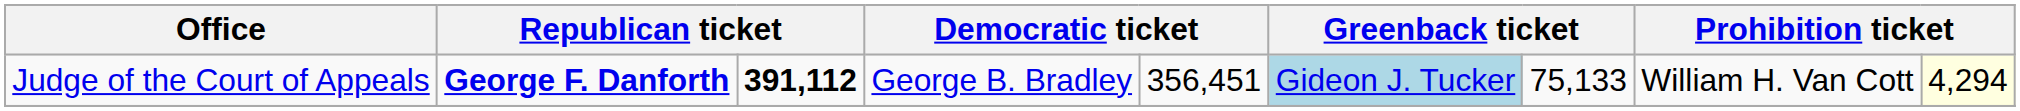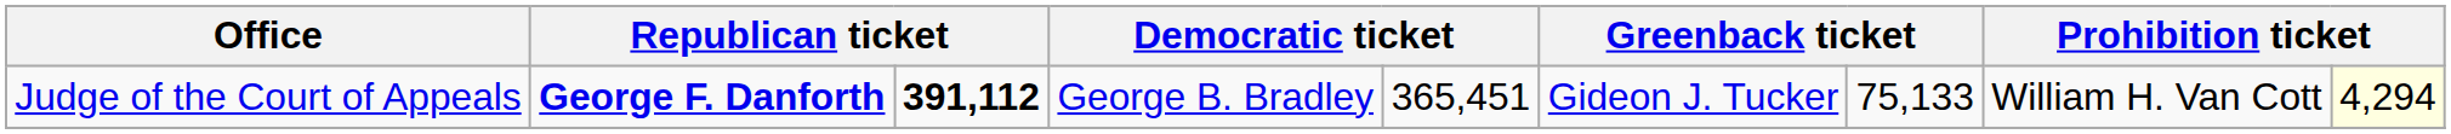Judge of the Court of Appeals | column 5: 356,451 -> 365,451
Judge of the Court of Appeals | column 6: lightblue background -> no background
